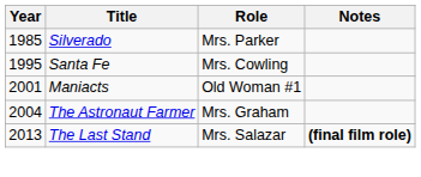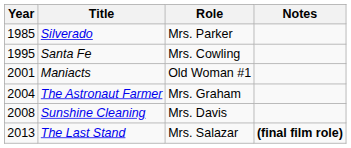+ row: 2008 | Sunshine Cleaning | Mrs. Davis
